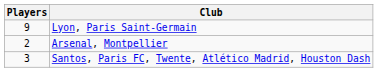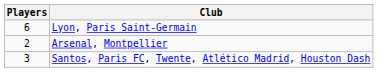Lyon, Paris Saint-Germain | Players: 9 -> 6
